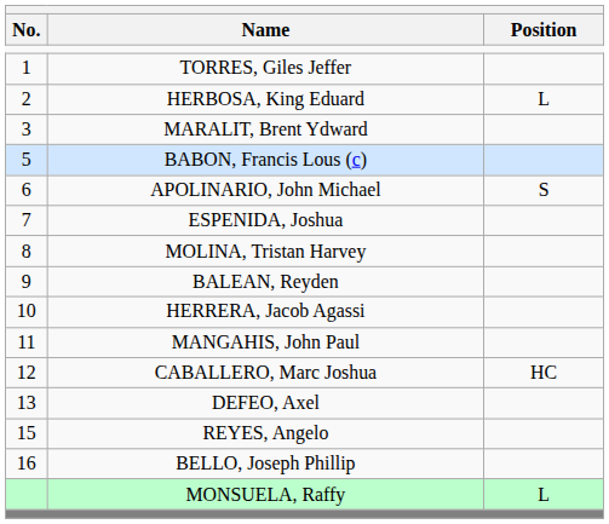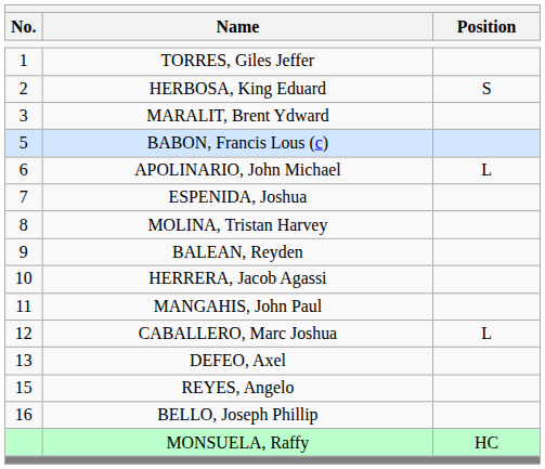HERBOSA, King Eduard | Position: L -> S
APOLINARIO, John Michael | Position: S -> L
CABALLERO, Marc Joshua | Position: HC -> L
MONSUELA, Raffy | Position: L -> HC
